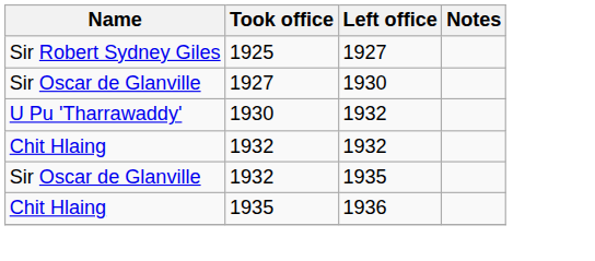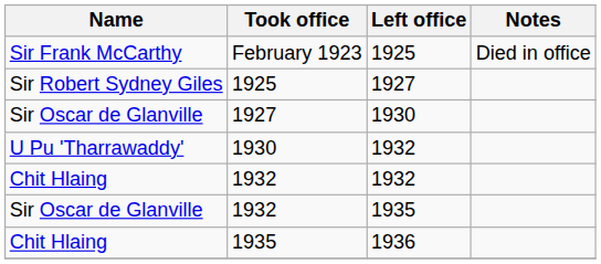+ row: Sir Frank McCarthy | February 1923 | 1925 | Died in office
